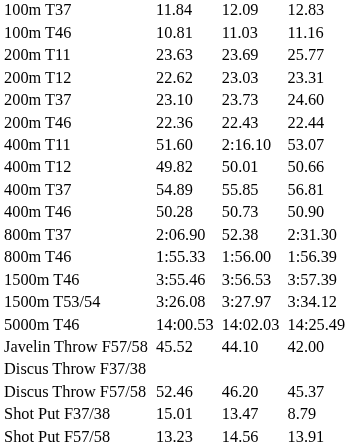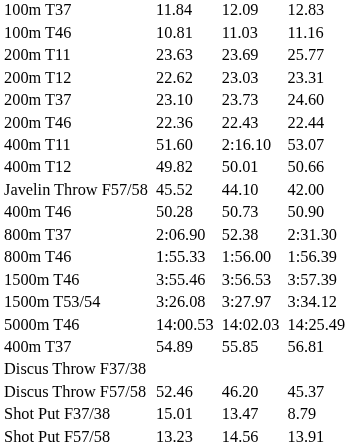rows swapped: 400m T37 <-> Javelin Throw F57/58
